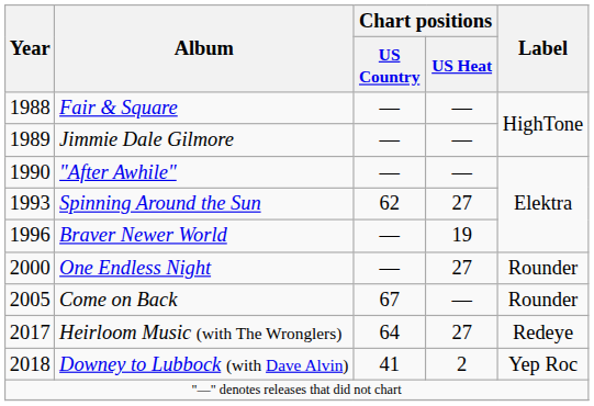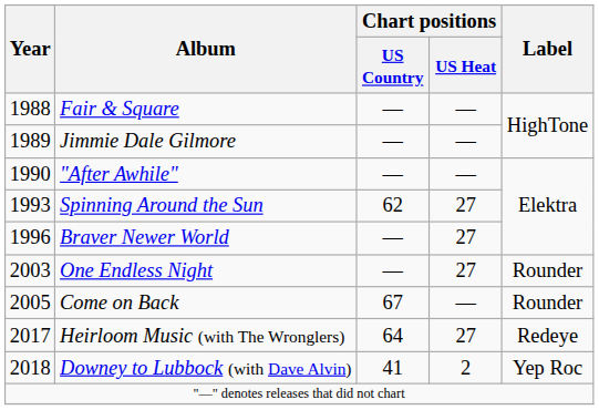Braver Newer World | Chart positions / US Heat: 19 -> 27
One Endless Night | Year: 2000 -> 2003
